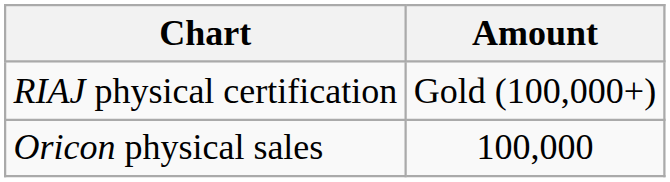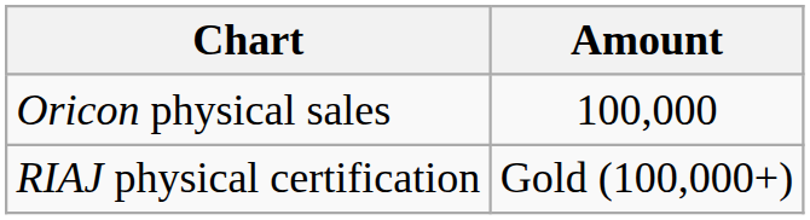rows swapped: Oricon physical sales <-> RIAJ physical certification
